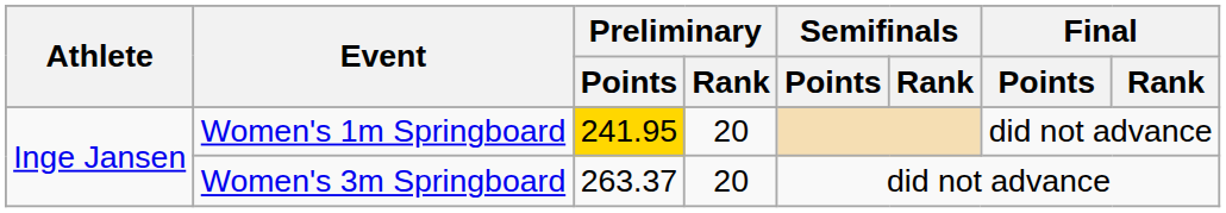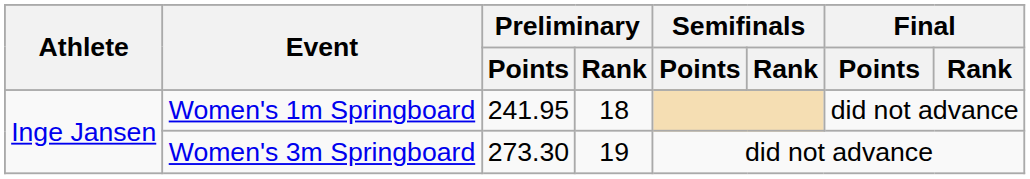Women's 1m Springboard | Preliminary / Points: gold background -> no background
Women's 1m Springboard | Preliminary / Rank: 20 -> 18
Women's 3m Springboard | Preliminary / Points: 263.37 -> 273.30
Women's 3m Springboard | Preliminary / Rank: 20 -> 19
